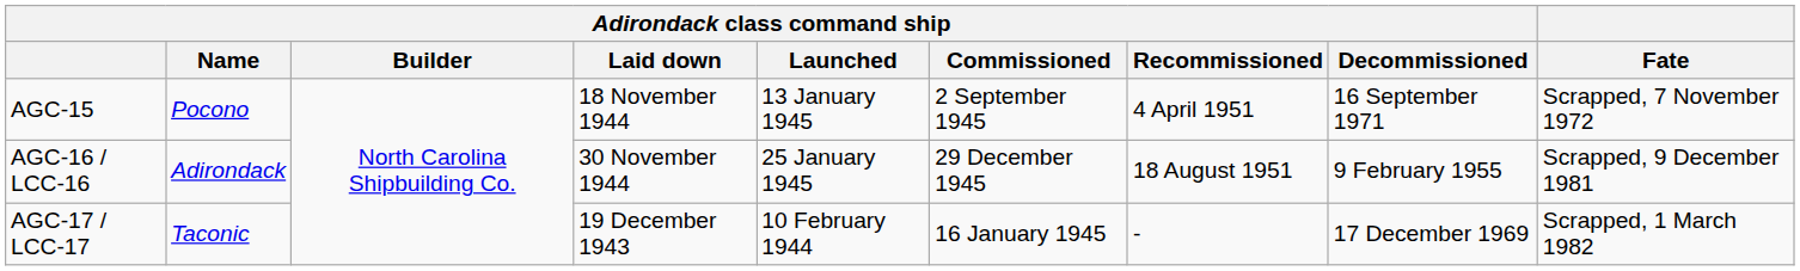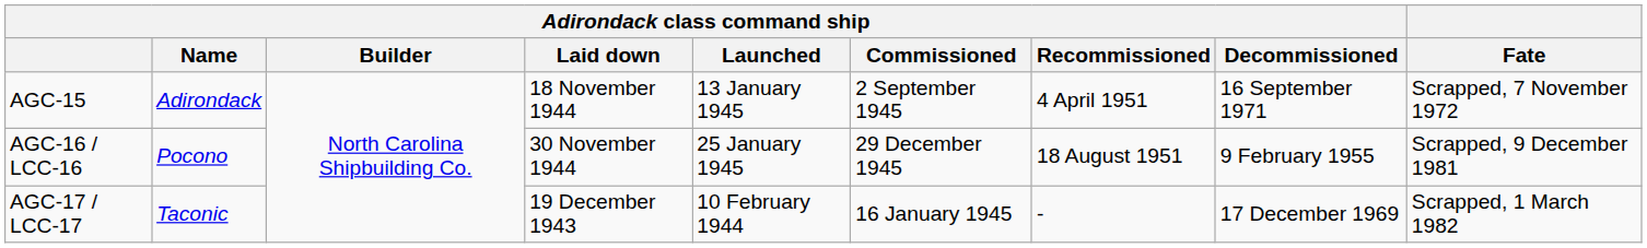AGC-15 | Adirondack class command ship / Name: Pocono -> Adirondack
AGC-16 / LCC-16 | Adirondack class command ship / Name: Adirondack -> Pocono
